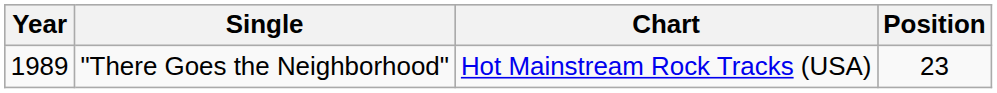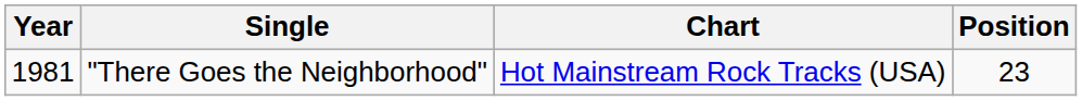"There Goes the Neighborhood" | Year: 1989 -> 1981
